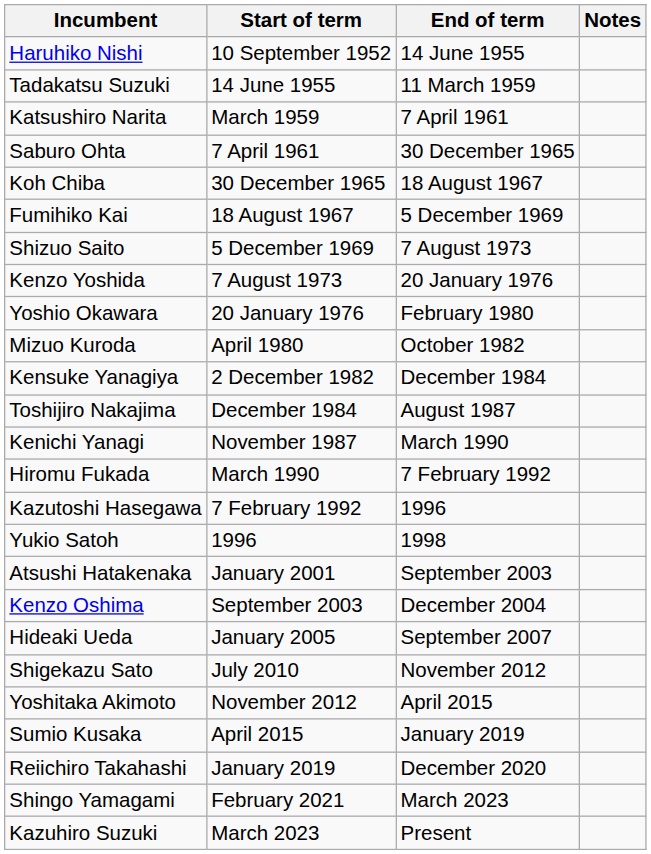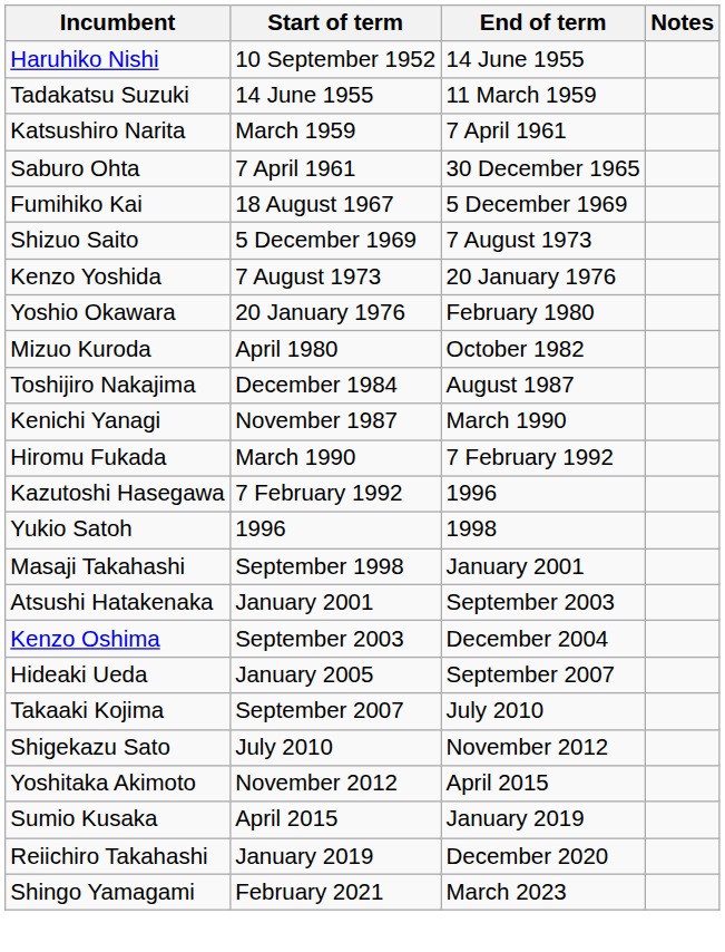- row: Koh Chiba | 30 December 1965 | 18 August 1967
- row: Kensuke Yanagiya | 2 December 1982 | December 1984
+ row: Masaji Takahashi | September 1998 | January 2001
+ row: Takaaki Kojima | September 2007 | July 2010
- row: Kazuhiro Suzuki | March 2023 | Present
